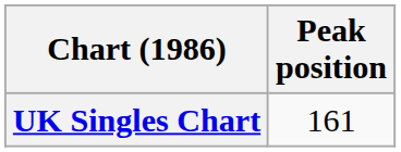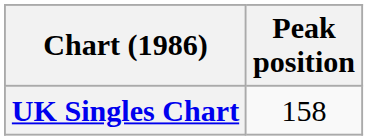UK Singles Chart | Peak position: 161 -> 158
